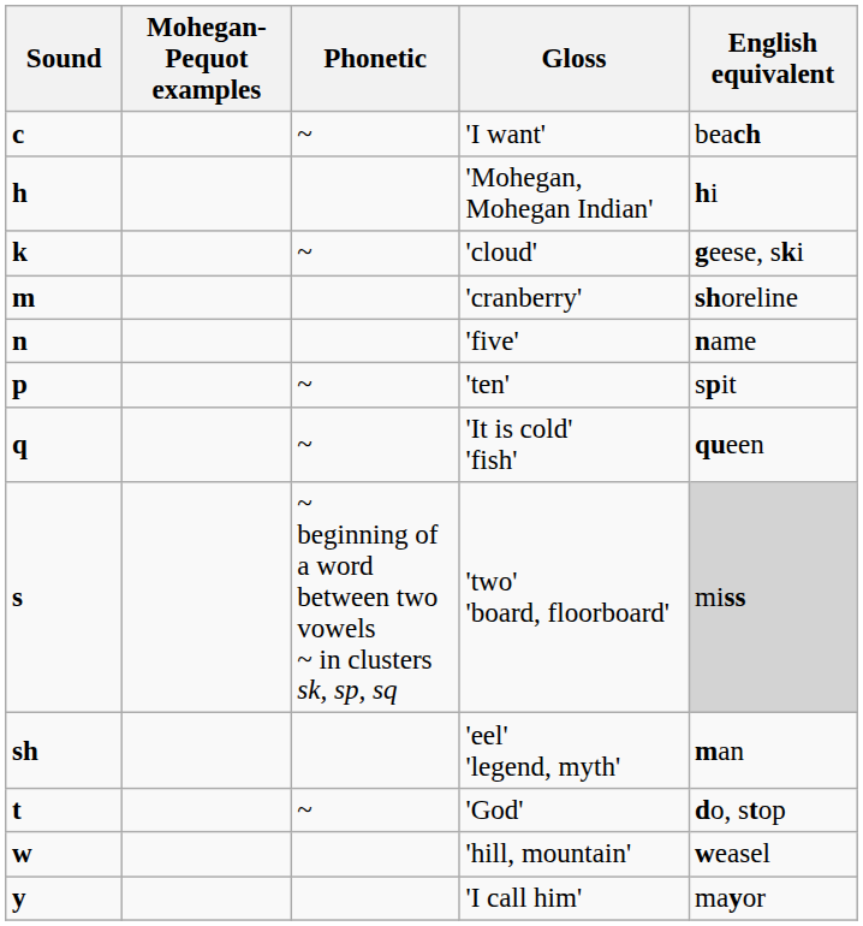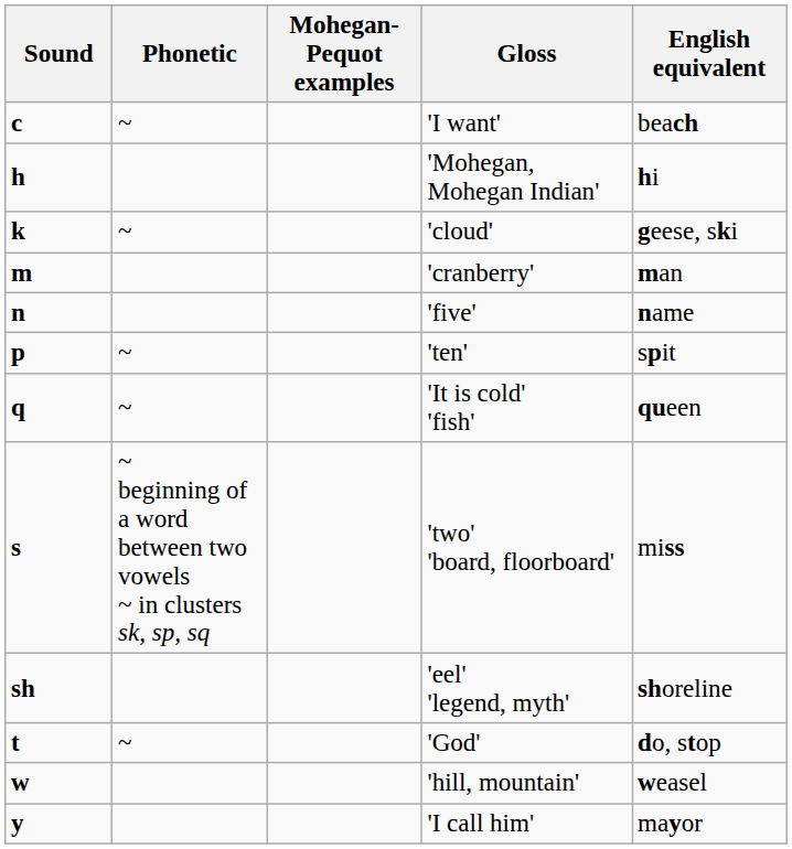columns swapped: Phonetic <-> Mohegan-Pequot examples
'cranberry' | English equivalent: shoreline -> man
'two' 'board, floorboard' | English equivalent: lightgrey background -> no background
'eel' 'legend, myth' | English equivalent: man -> shoreline
